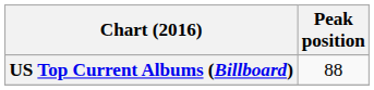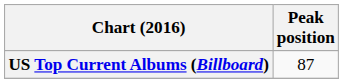US Top Current Albums (Billboard) | Peak position: 88 -> 87
